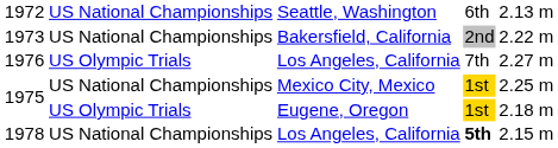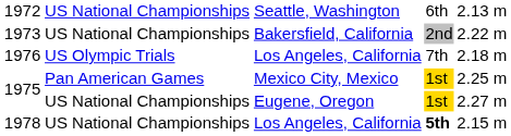1976 | column 5: 2.27 m -> 2.18 m
1975 / Mexico City, Mexico | column 2: US National Championships -> Pan American Games
1975 / Eugene, Oregon | column 2: US Olympic Trials -> US National Championships
1975 / Eugene, Oregon | column 5: 2.18 m -> 2.27 m
